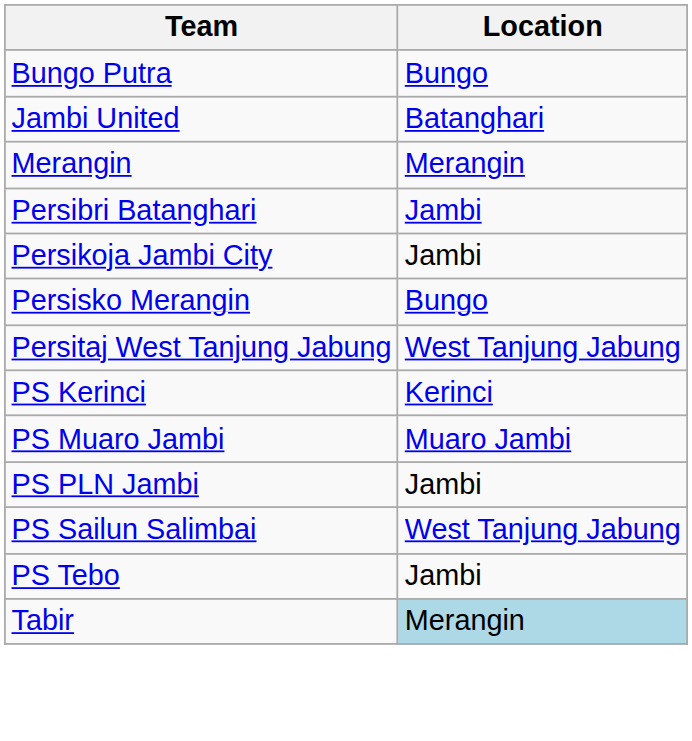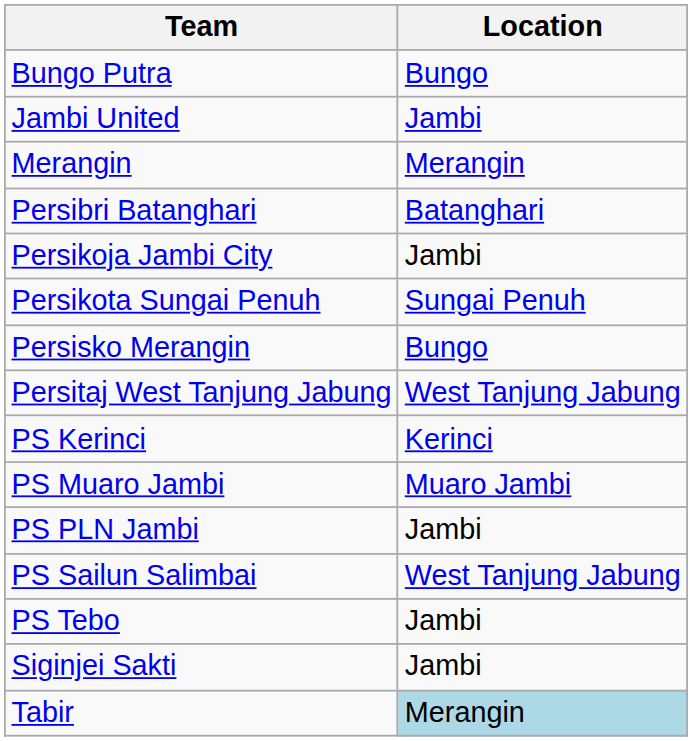Jambi United | Location: Batanghari -> Jambi
Persibri Batanghari | Location: Jambi -> Batanghari
+ row: Persikota Sungai Penuh | Sungai Penuh
+ row: Siginjei Sakti | Jambi
